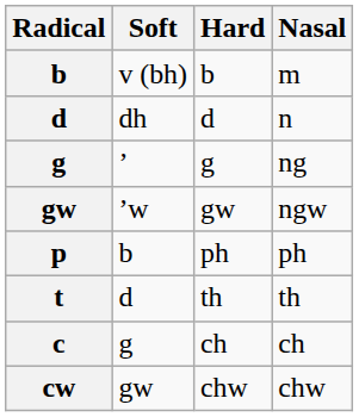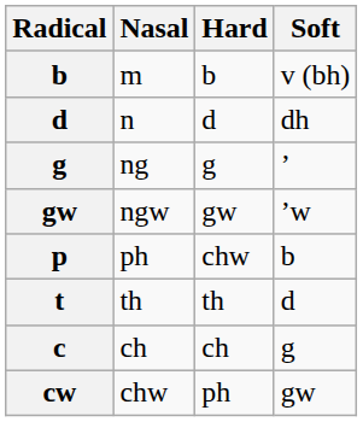columns swapped: Soft <-> Nasal
p | Hard: ph -> chw
cw | Hard: chw -> ph
